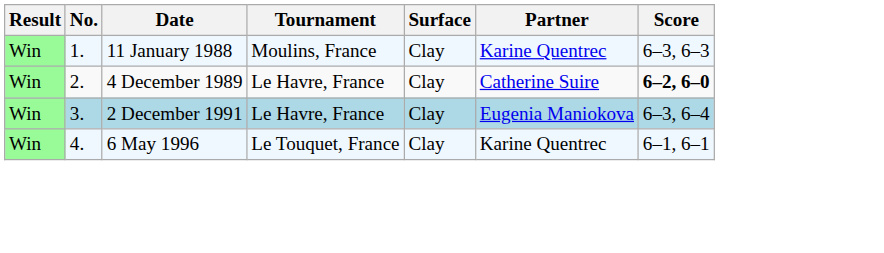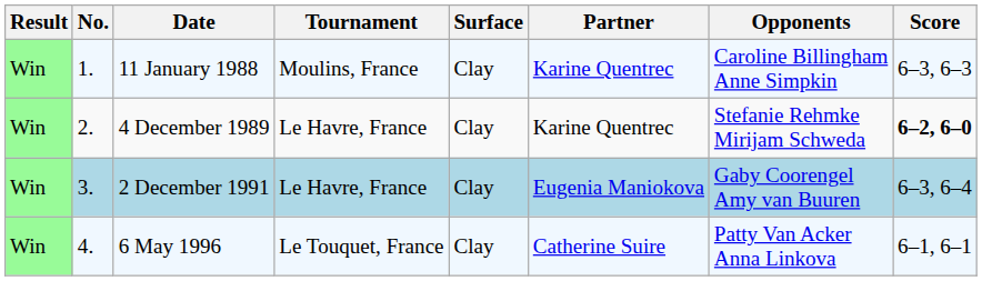+ column: Opponents | Caroline Billingham Anne Simpkin | Stefanie Rehmke Mirijam Schweda | Gaby Coorengel Amy van Buuren | Patty Van Acker Anna Linkova
4 December 1989 | Partner: Catherine Suire -> Karine Quentrec
6 May 1996 | Partner: Karine Quentrec -> Catherine Suire
